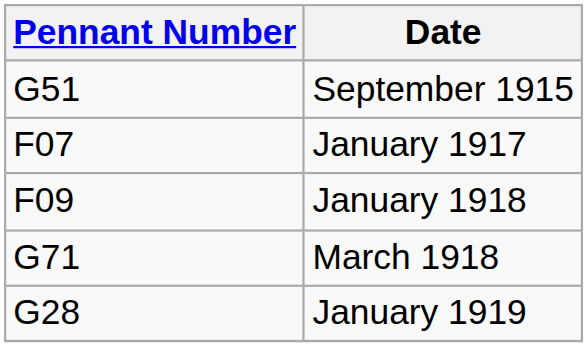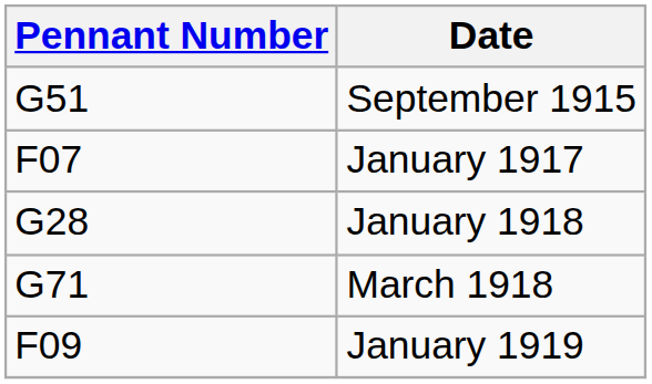January 1918 | Pennant Number: F09 -> G28
January 1919 | Pennant Number: G28 -> F09
